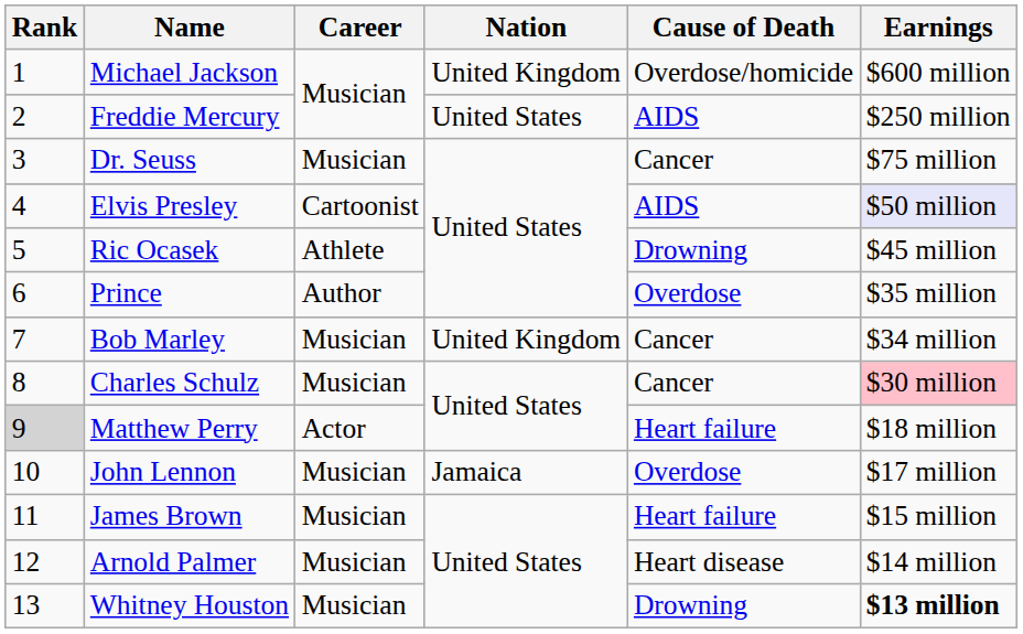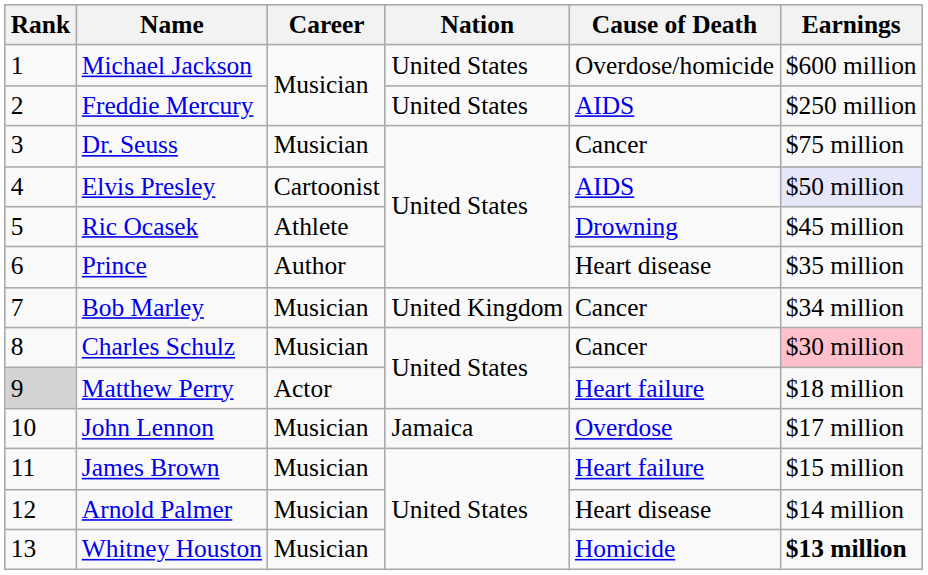Michael Jackson | Nation: United Kingdom -> United States
Prince | Cause of Death: Overdose -> Heart disease
Whitney Houston | Cause of Death: Drowning -> Homicide
